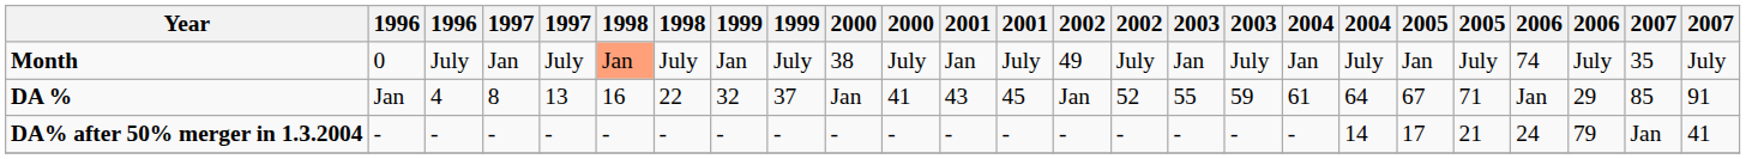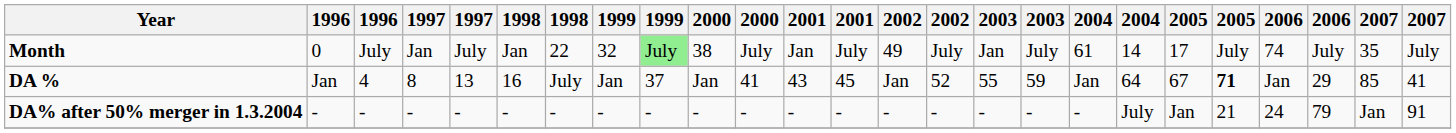Month | column 6: lightsalmon background -> no background
Month | column 7: July -> 22
Month | column 8: Jan -> 32
Month | column 9: no background -> lightgreen background
Month | column 18: Jan -> 61
Month | column 19: July -> 14
Month | column 20: Jan -> 17
DA % | column 7: 22 -> July
DA % | column 8: 32 -> Jan
DA % | column 18: 61 -> Jan
DA % | column 21: normal -> bold
DA % | column 25: 91 -> 41
DA% after 50% merger in 1.3.2004 | column 19: 14 -> July
DA% after 50% merger in 1.3.2004 | column 20: 17 -> Jan
DA% after 50% merger in 1.3.2004 | column 25: 41 -> 91
